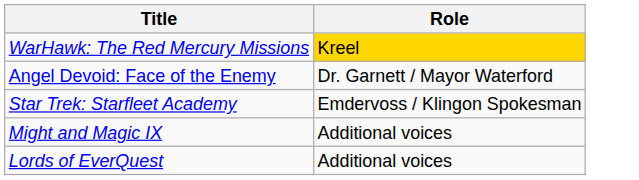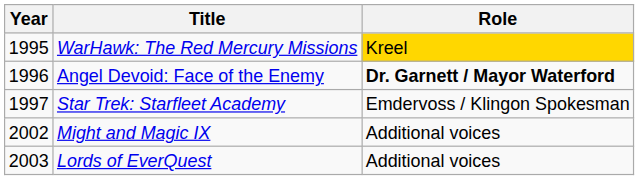+ column: Year | 1995 | 1996 | 1997 | 2002 | 2003
Angel Devoid: Face of the Enemy | Role: normal -> bold
